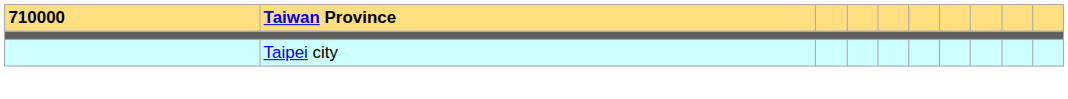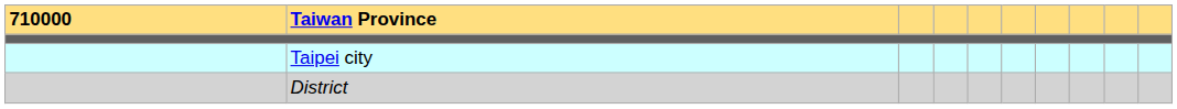+ row: District
